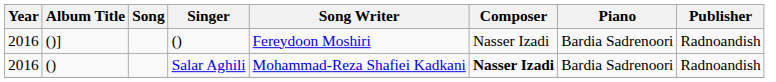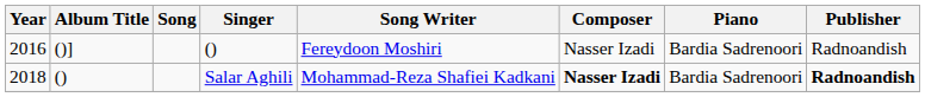Salar Aghili | Year: 2016 -> 2018
Salar Aghili | Publisher: normal -> bold
